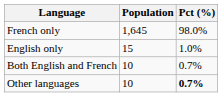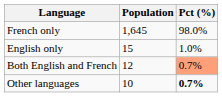Both English and French | Population: 10 -> 12
Both English and French | Pct (%): no background -> lightsalmon background
